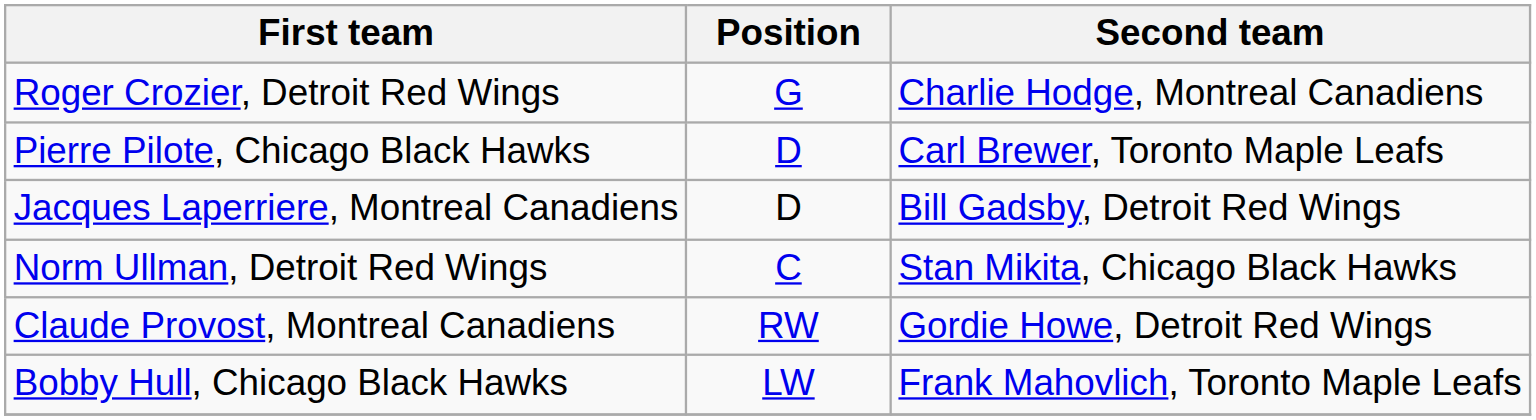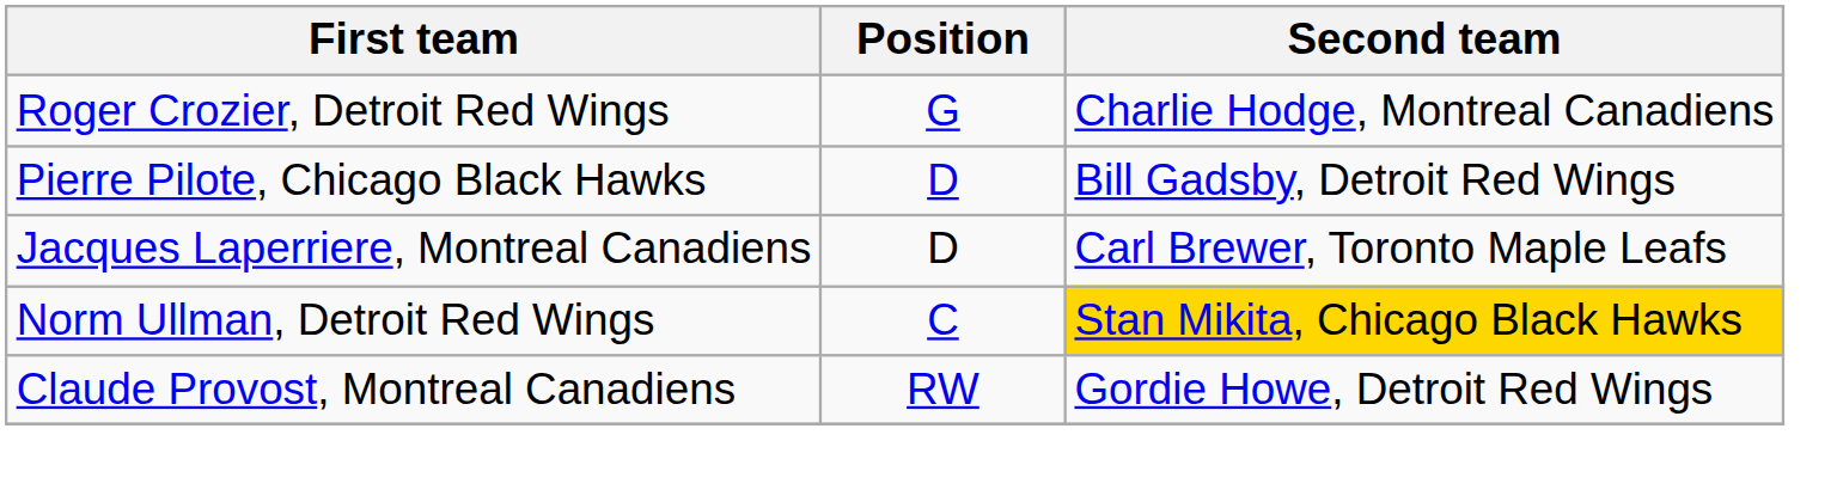Pierre Pilote, Chicago Black Hawks | Second team: Carl Brewer, Toronto Maple Leafs -> Bill Gadsby, Detroit Red Wings
Jacques Laperriere, Montreal Canadiens | Second team: Bill Gadsby, Detroit Red Wings -> Carl Brewer, Toronto Maple Leafs
Norm Ullman, Detroit Red Wings | Second team: no background -> gold background
- row: Bobby Hull, Chicago Black Hawks | LW | Frank Mahovlich, Toronto Maple Leafs
